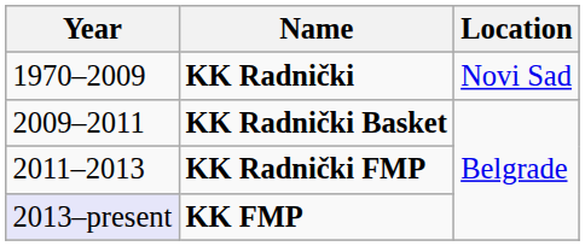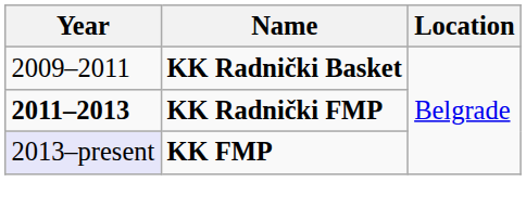- row: 1970–2009 | KK Radnički | Novi Sad
KK Radnički FMP | Year: normal -> bold
